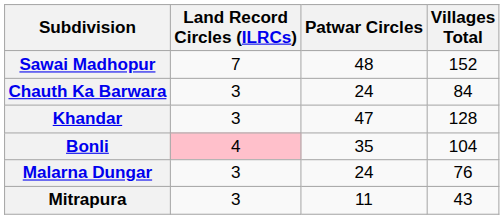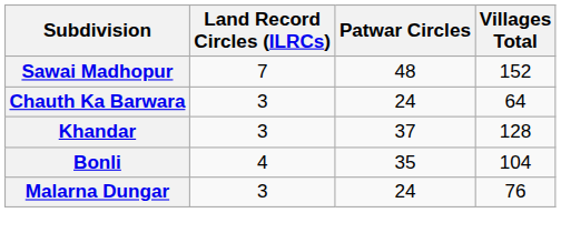Chauth Ka Barwara | Villages Total: 84 -> 64
Khandar | Patwar Circles: 47 -> 37
Bonli | Land Record Circles (ILRCs): pink background -> no background
- row: Mitrapura | 3 | 11 | 43
